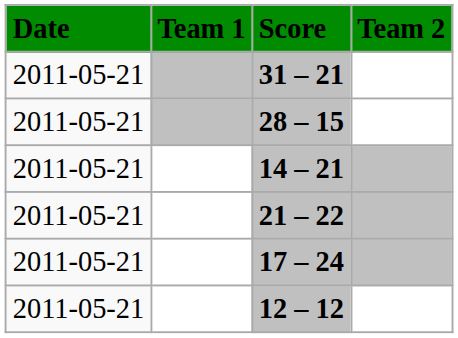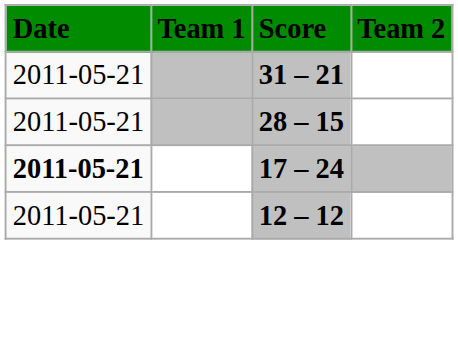- row: 2011-05-21 | 14 – 21
- row: 2011-05-21 | 21 – 22
17 – 24 | Date: normal -> bold
